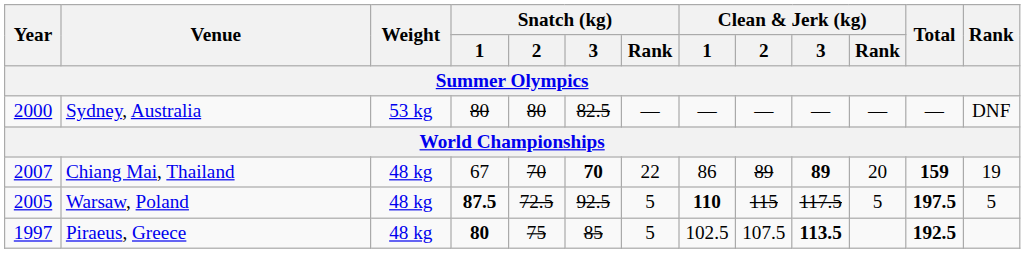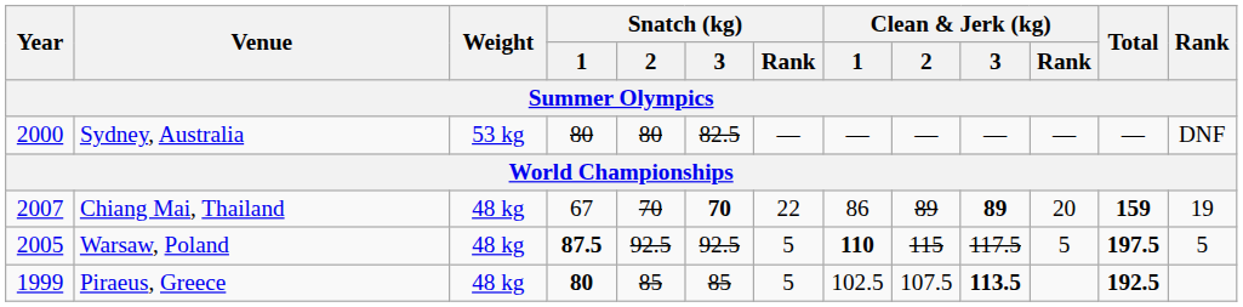Warsaw, Poland | Snatch (kg) / 2: 72.5 -> 92.5
Piraeus, Greece | Year: 1997 -> 1999
Piraeus, Greece | Snatch (kg) / 2: 75 -> 85
